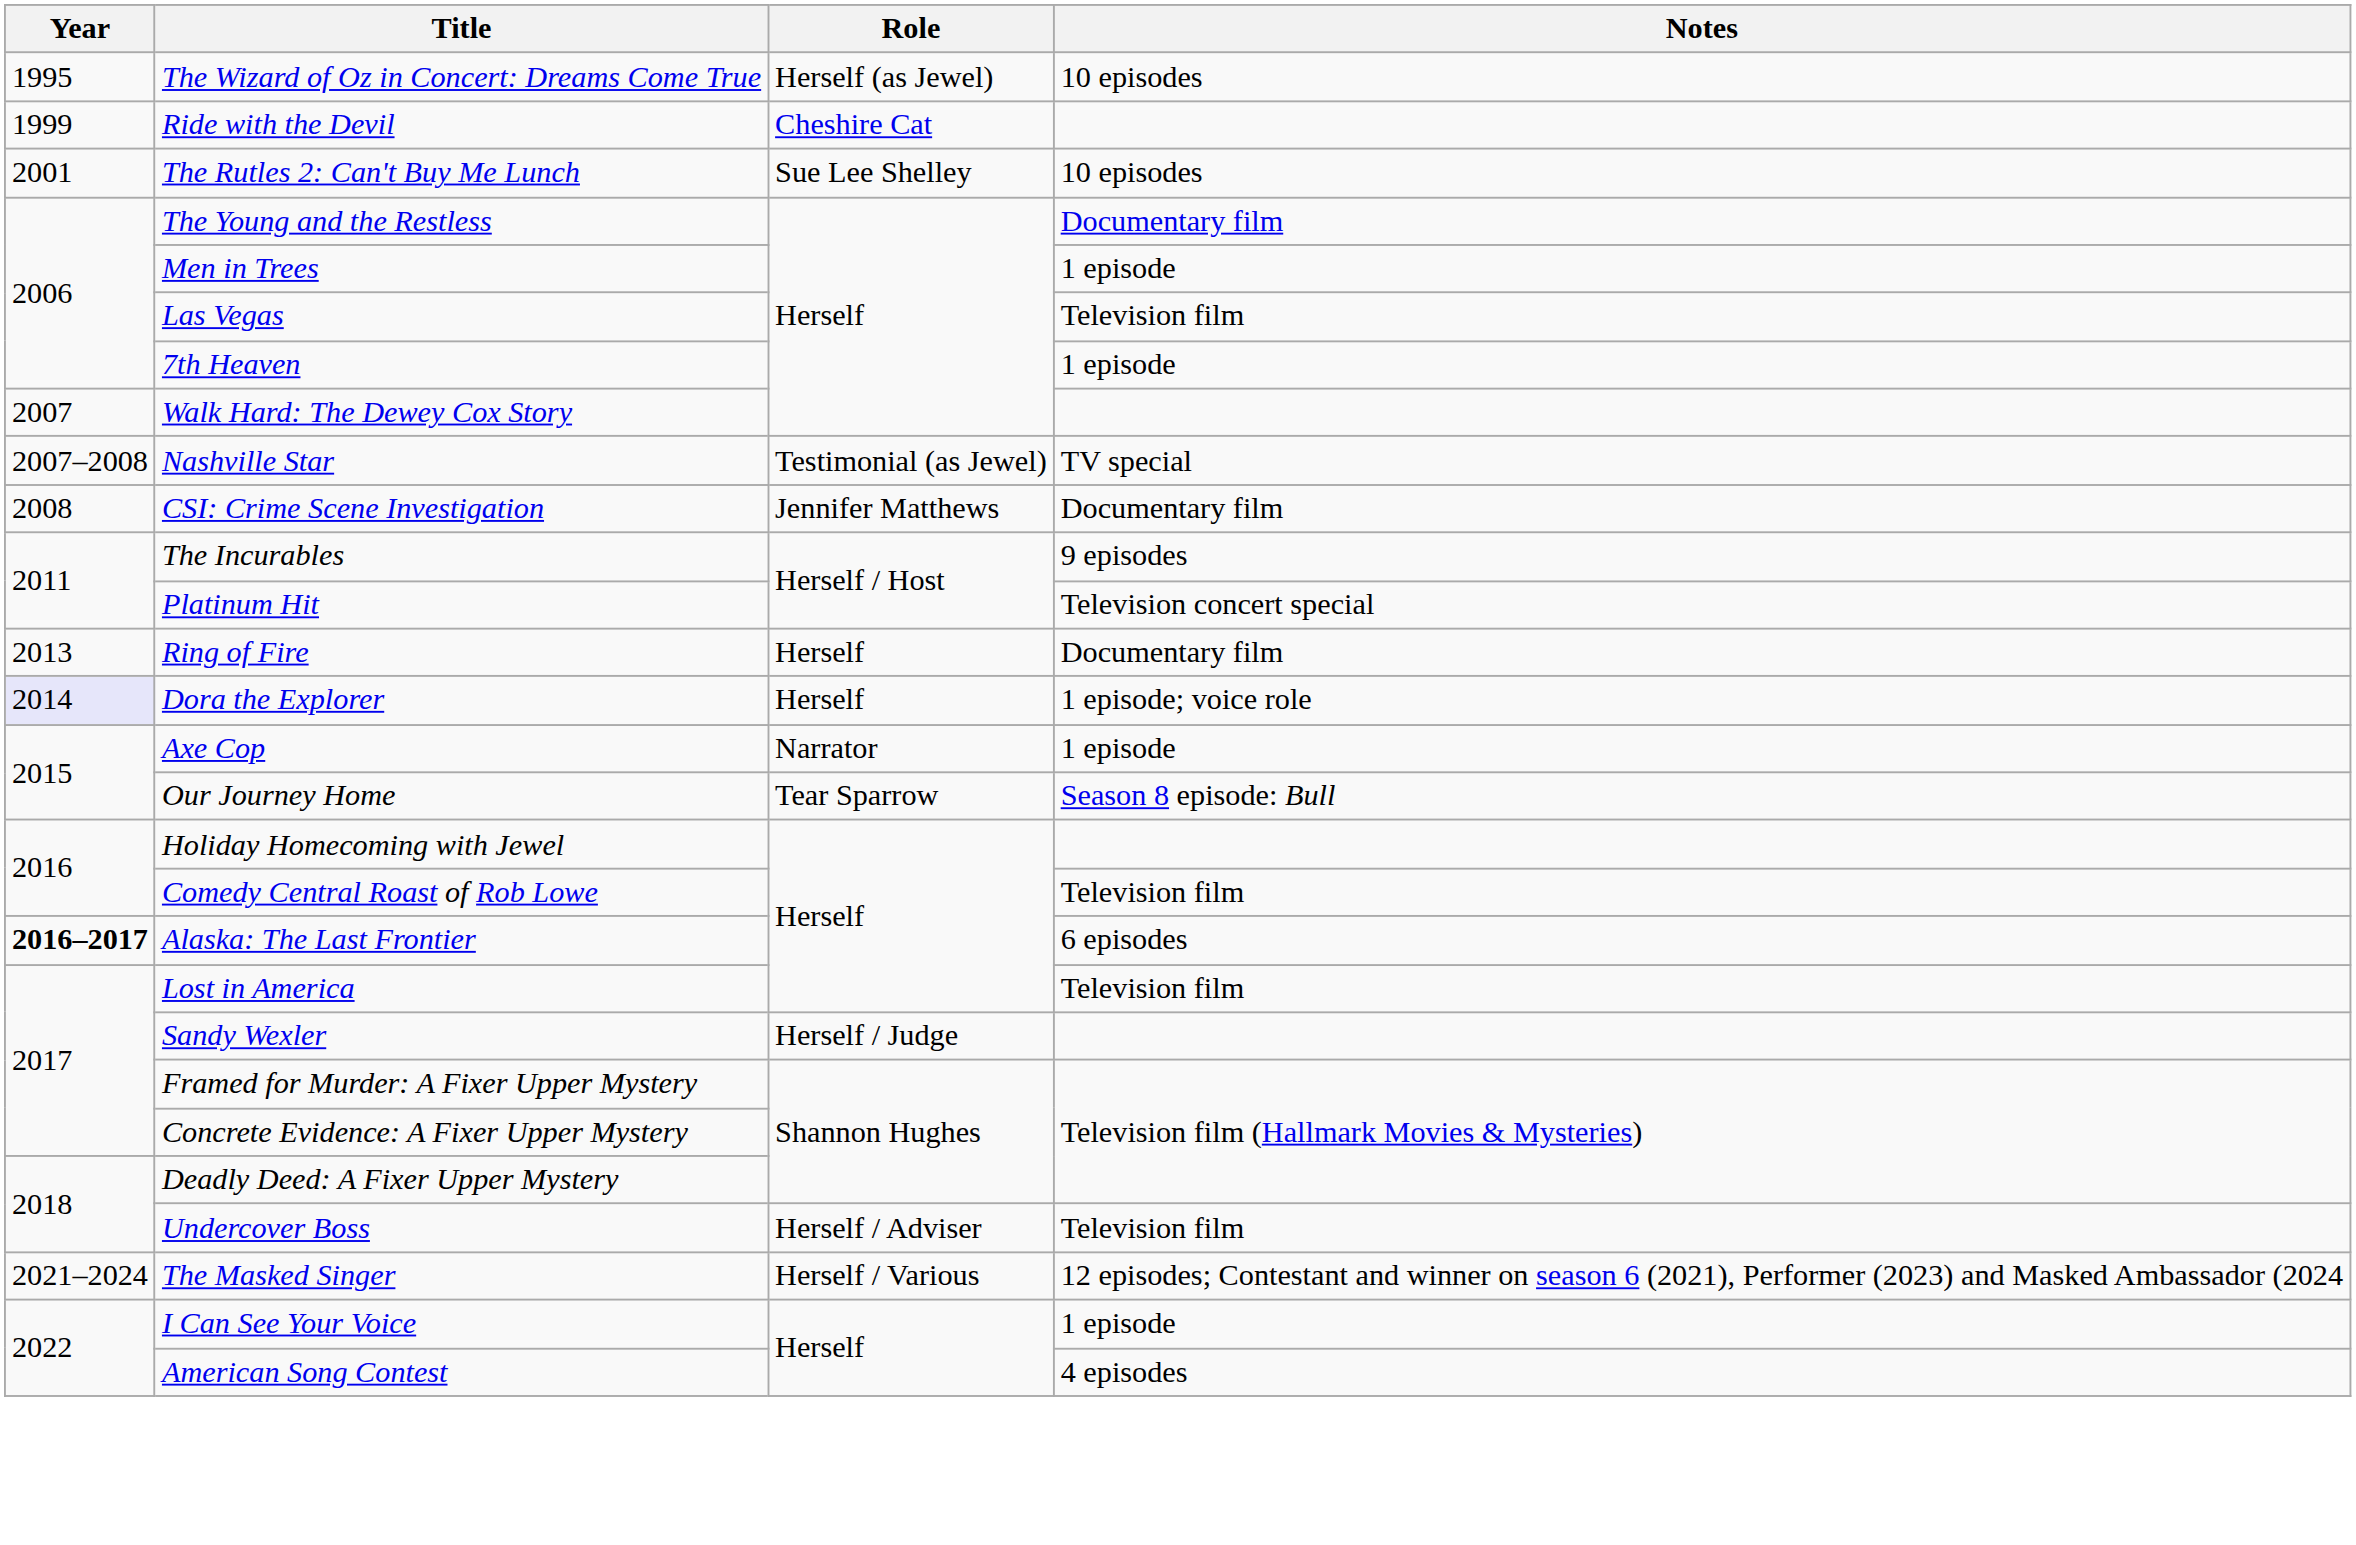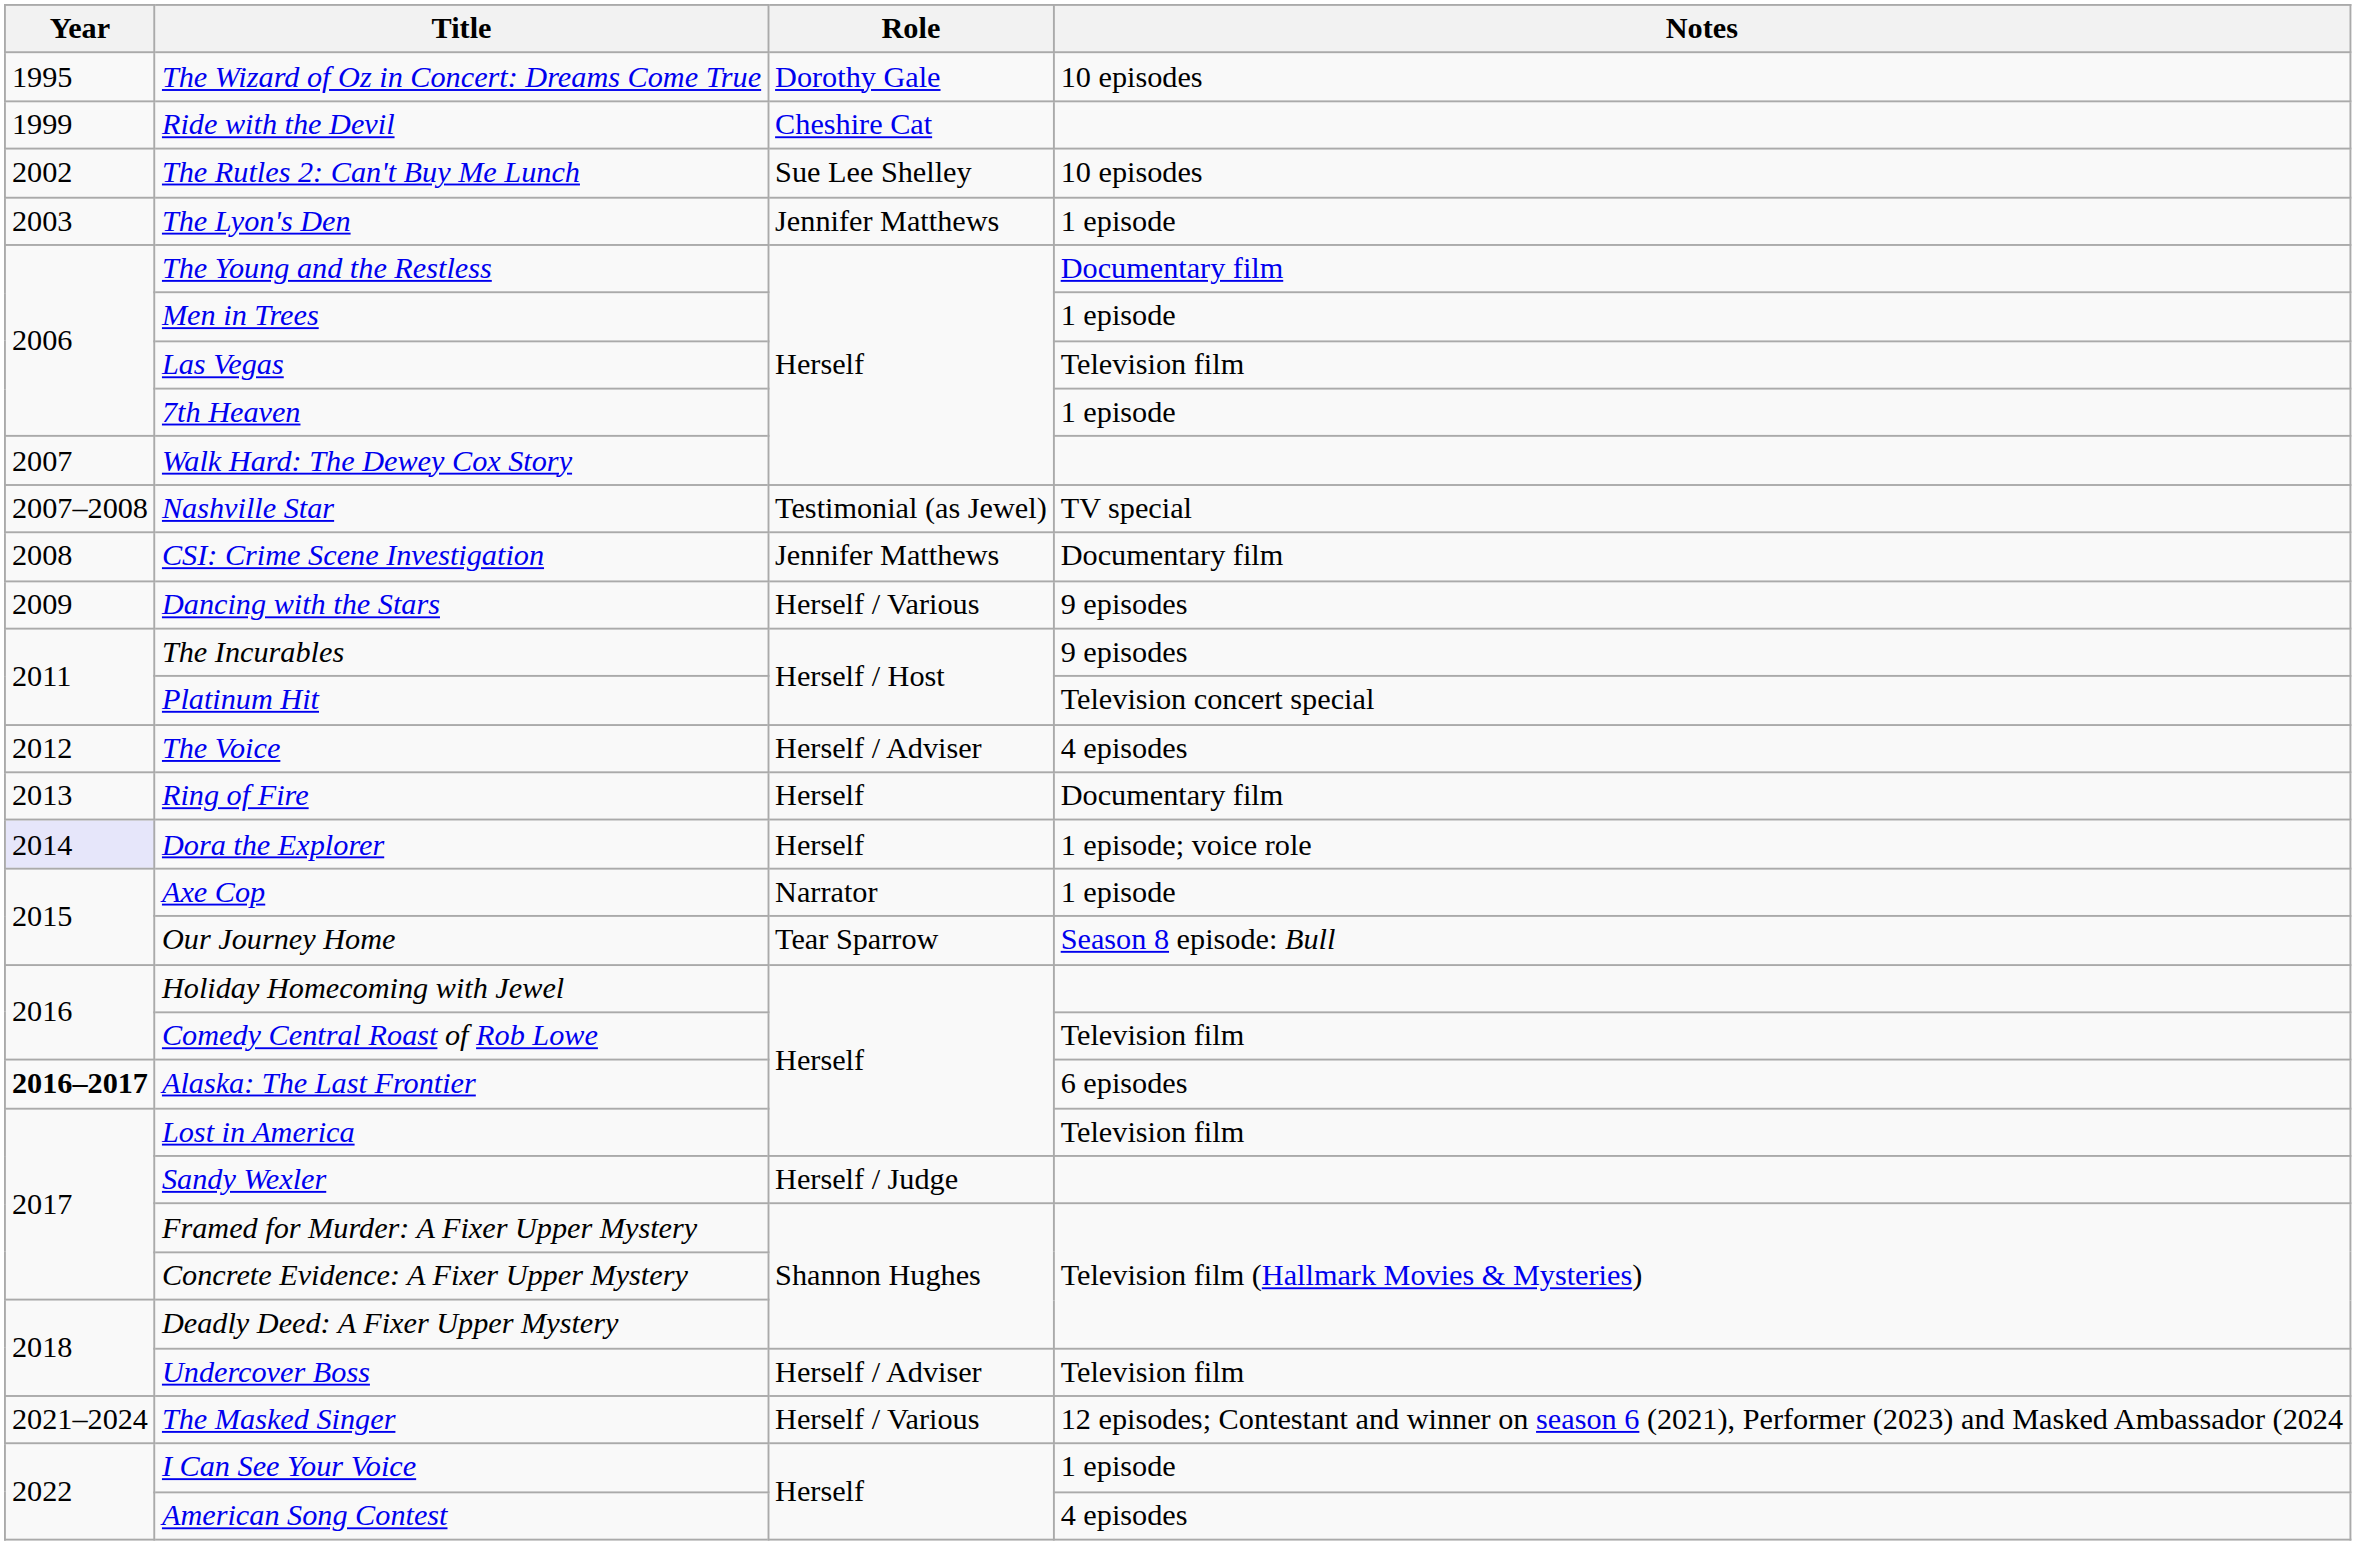The Wizard of Oz in Concert: Dreams Come True | Role: Herself (as Jewel) -> Dorothy Gale
The Rutles 2: Can't Buy Me Lunch | Year: 2001 -> 2002
+ row: 2003 | The Lyon's Den | Jennifer Matthews | 1 episode
+ row: 2009 | Dancing with the Stars | Herself / Various | 9 episodes
+ row: 2012 | The Voice | Herself / Adviser | 4 episodes
